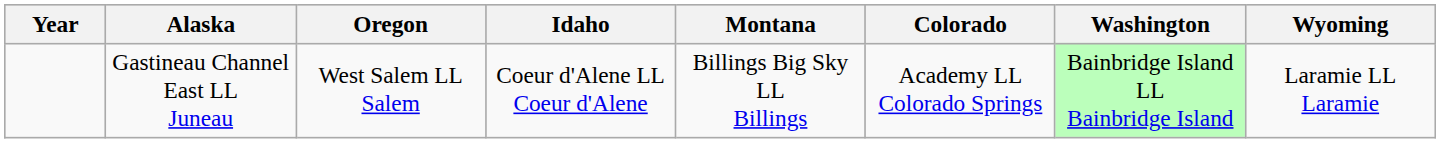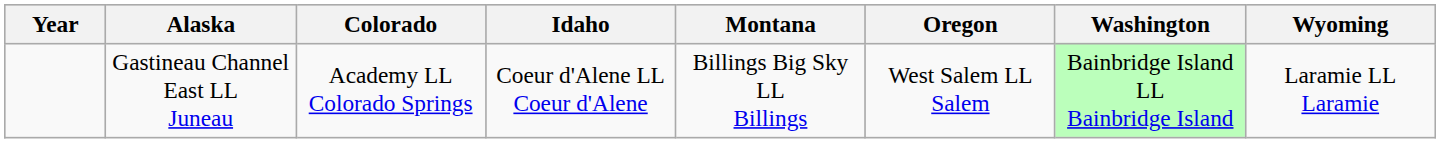columns swapped: Colorado <-> Oregon
